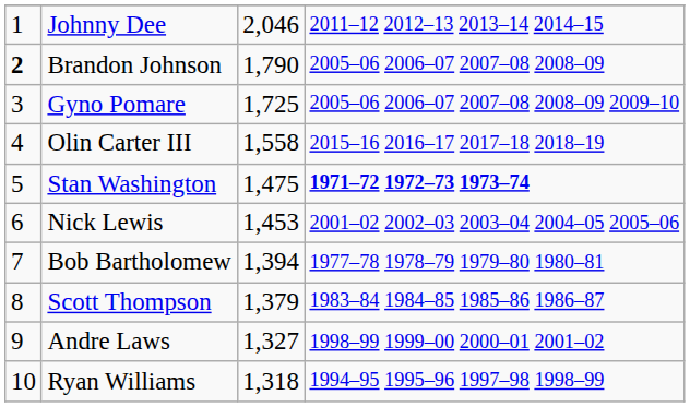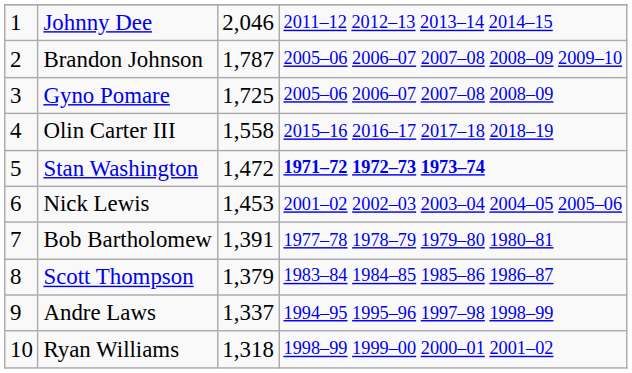Brandon Johnson | column 1: bold -> normal
Brandon Johnson | column 3: 1,790 -> 1,787
Brandon Johnson | column 4: 2005–06 2006–07 2007–08 2008–09 -> 2005–06 2006–07 2007–08 2008–09 2009–10
Gyno Pomare | column 4: 2005–06 2006–07 2007–08 2008–09 2009–10 -> 2005–06 2006–07 2007–08 2008–09
Stan Washington | column 3: 1,475 -> 1,472
Bob Bartholomew | column 3: 1,394 -> 1,391
Andre Laws | column 3: 1,327 -> 1,337
Andre Laws | column 4: 1998–99 1999–00 2000–01 2001–02 -> 1994–95 1995–96 1997–98 1998–99
Ryan Williams | column 4: 1994–95 1995–96 1997–98 1998–99 -> 1998–99 1999–00 2000–01 2001–02
